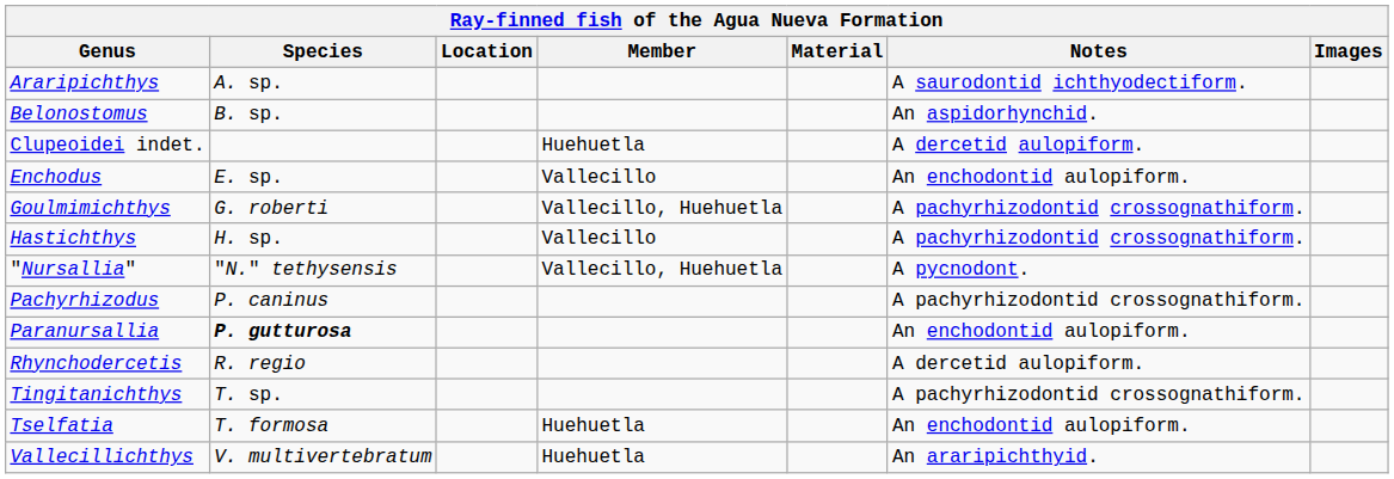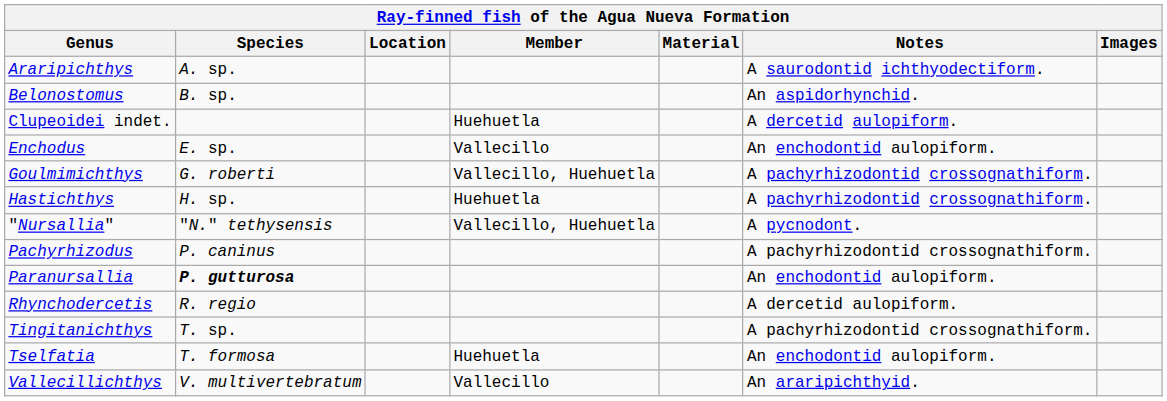Hastichthys | Member: Vallecillo -> Huehuetla
Vallecillichthys | Member: Huehuetla -> Vallecillo
